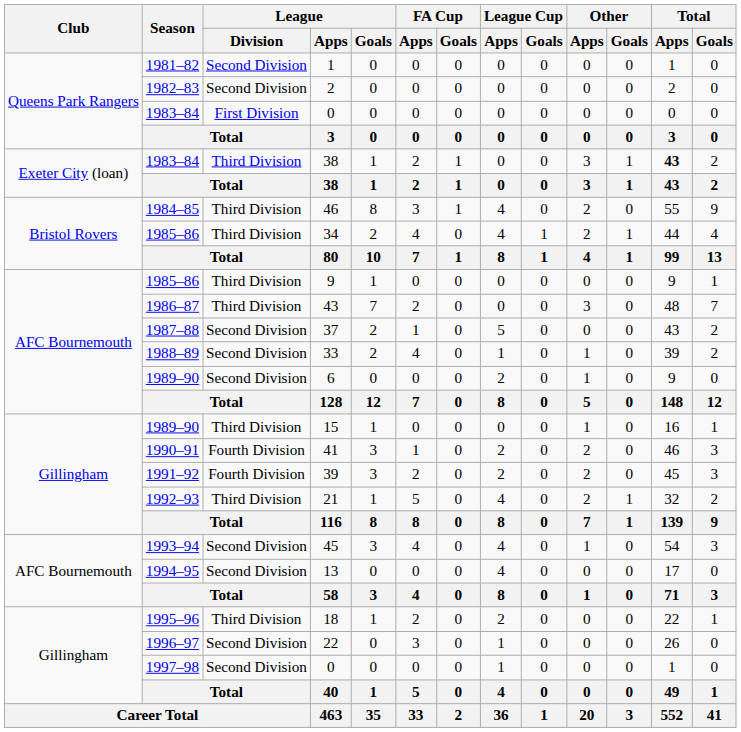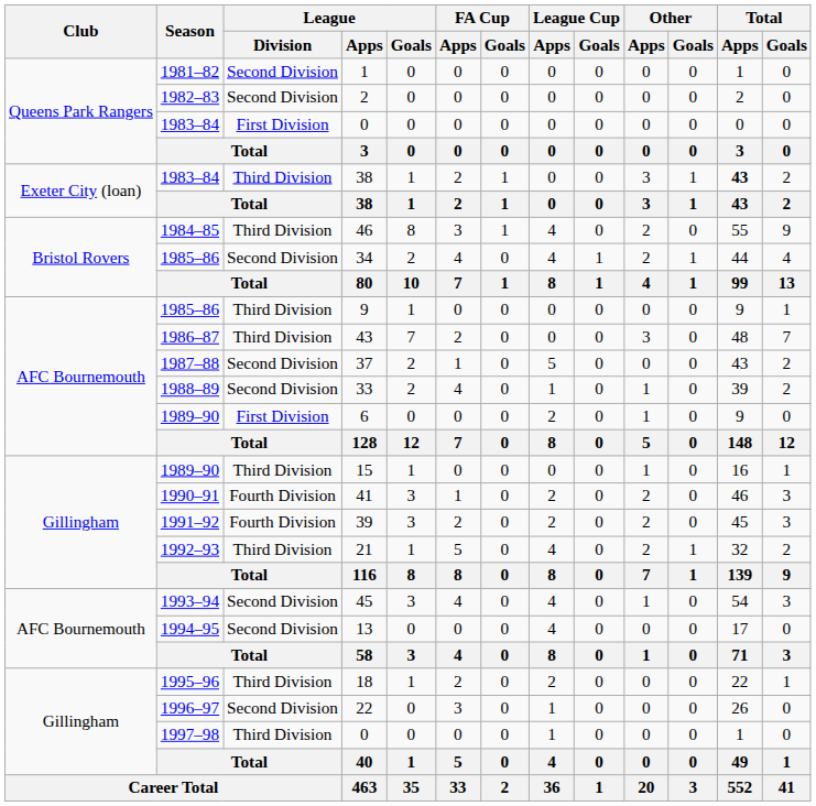34 | League / Division: Third Division -> Second Division
6 | League / Division: Second Division -> First Division
1997–98 / 0 | League / Division: Second Division -> Third Division
